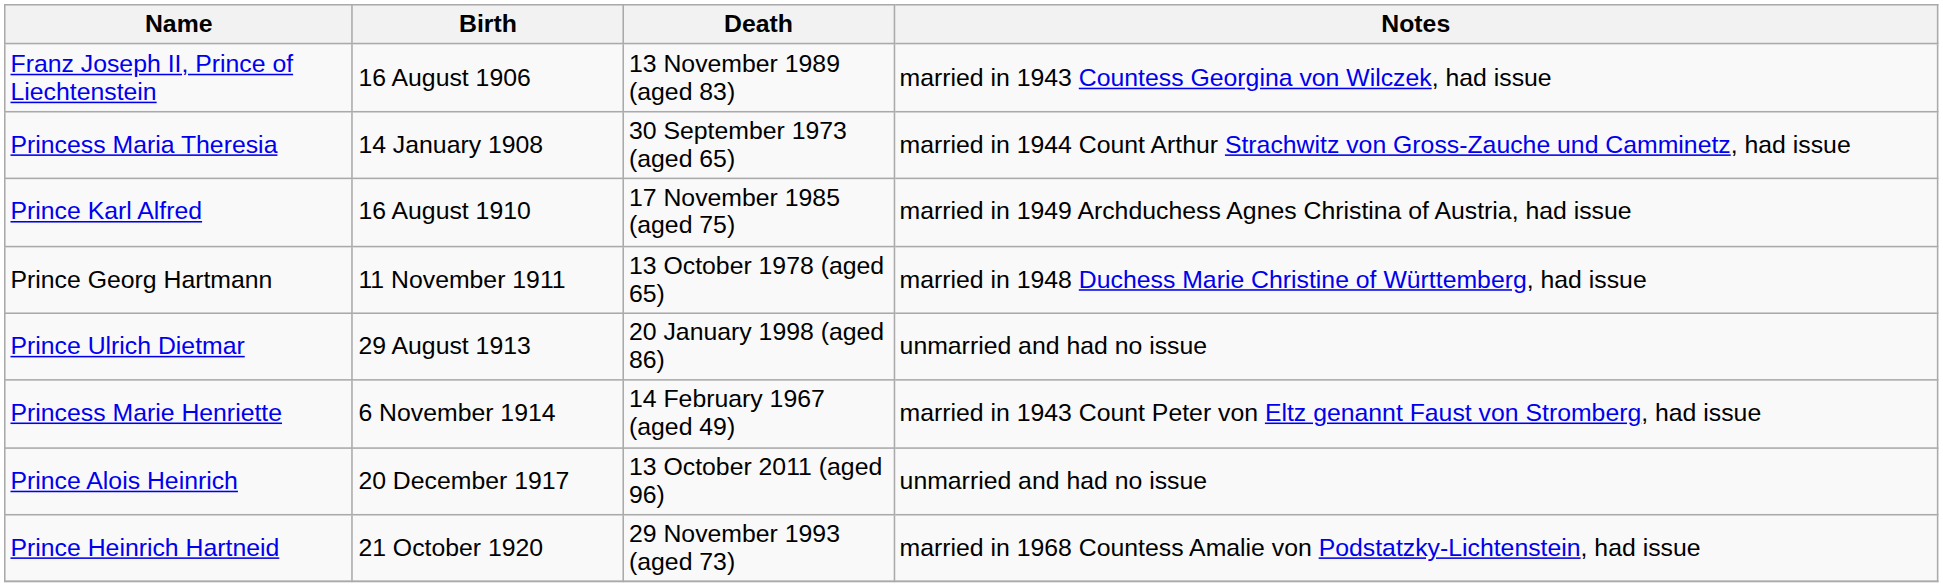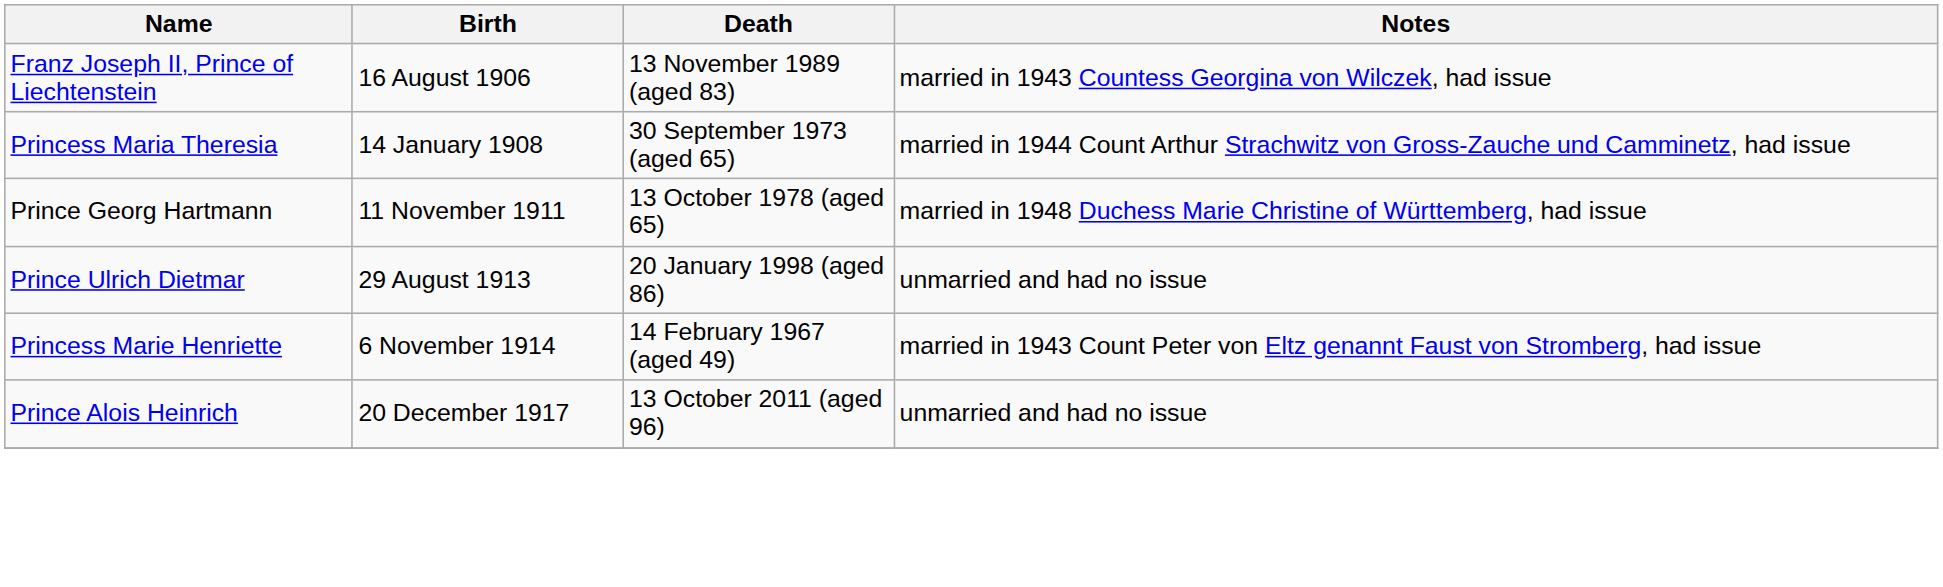- row: Prince Karl Alfred | 16 August 1910 | 17 November 1985 (aged 75) | married in 1949 Archduchess Agnes Christina of Austria, had issue
- row: Prince Heinrich Hartneid | 21 October 1920 | 29 November 1993 (aged 73) | married in 1968 Countess Amalie von Podstatzky-Lichtenstein, had issue
